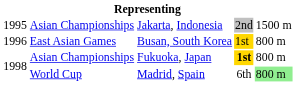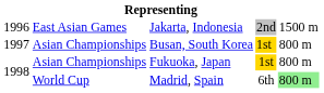Jakarta, Indonesia | column 1: 1995 -> 1996
Jakarta, Indonesia | column 2: Asian Championships -> East Asian Games
Busan, South Korea | column 1: 1996 -> 1997
Busan, South Korea | column 2: East Asian Games -> Asian Championships
Fukuoka, Japan | column 4: bold -> normal
